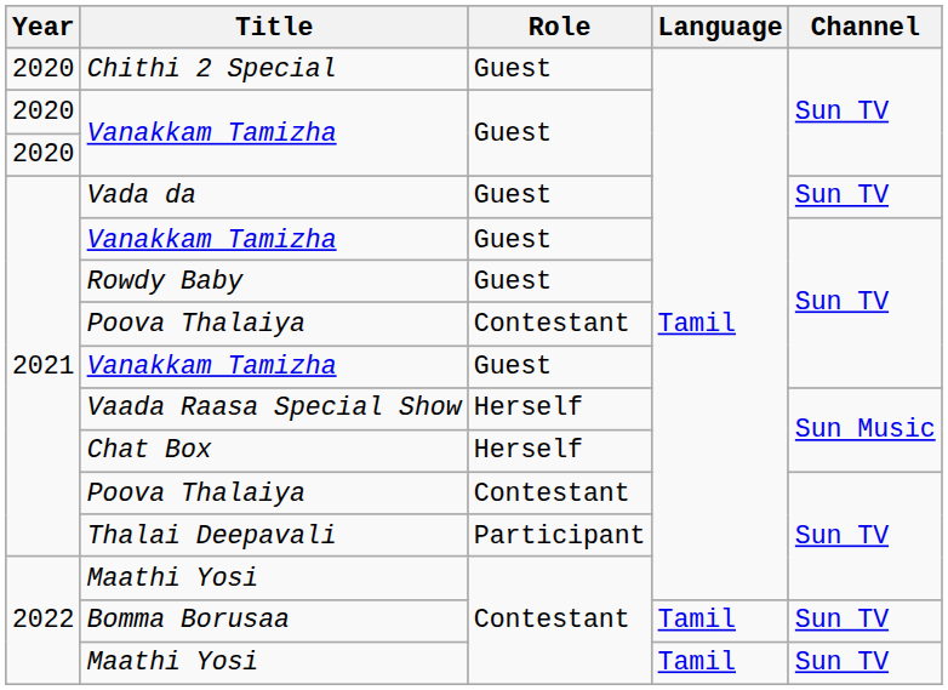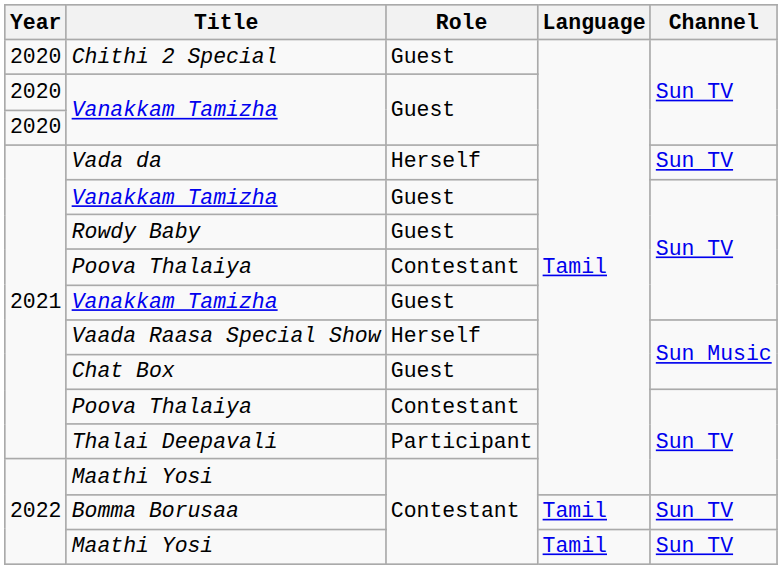Vada da | Role: Guest -> Herself
Chat Box | Role: Herself -> Guest
